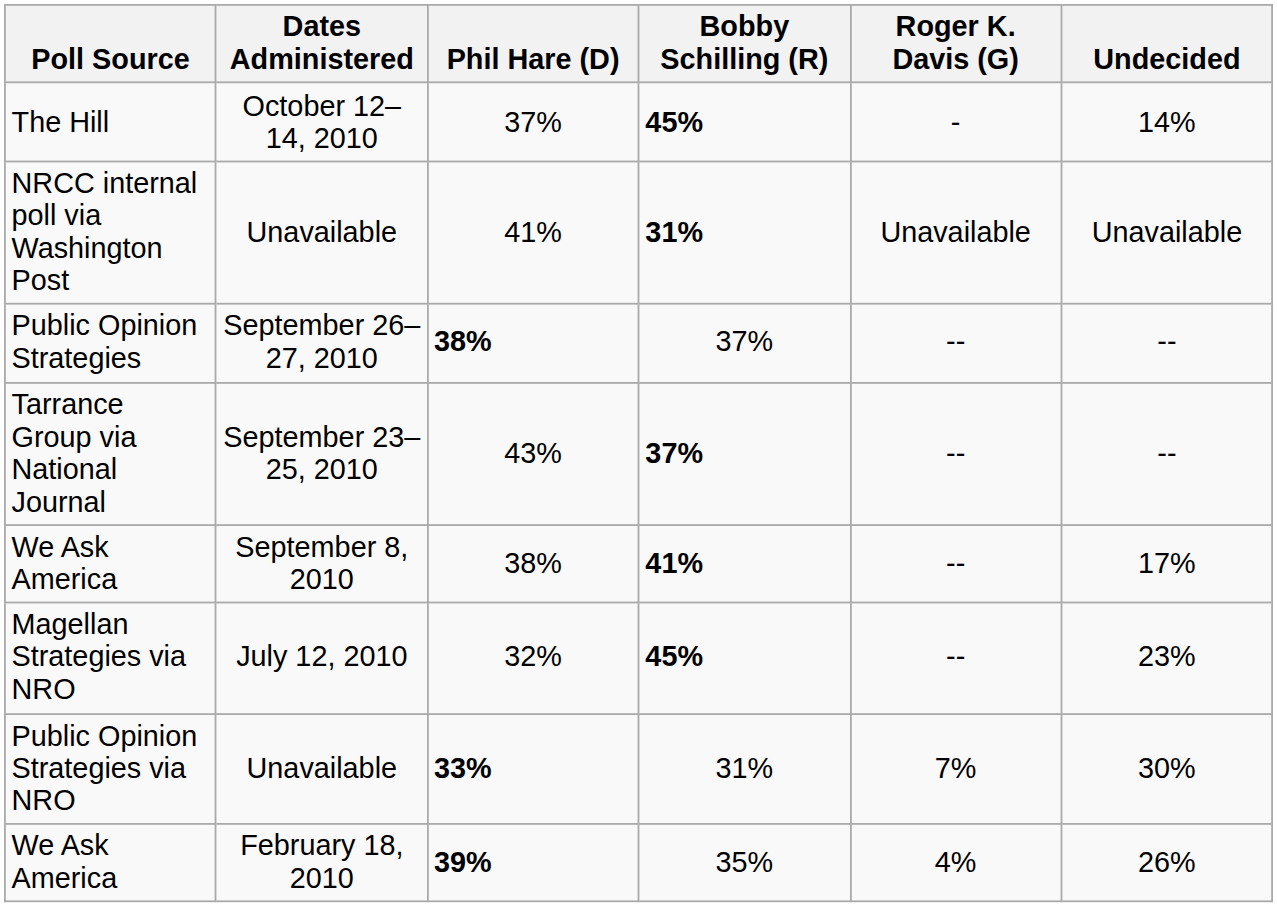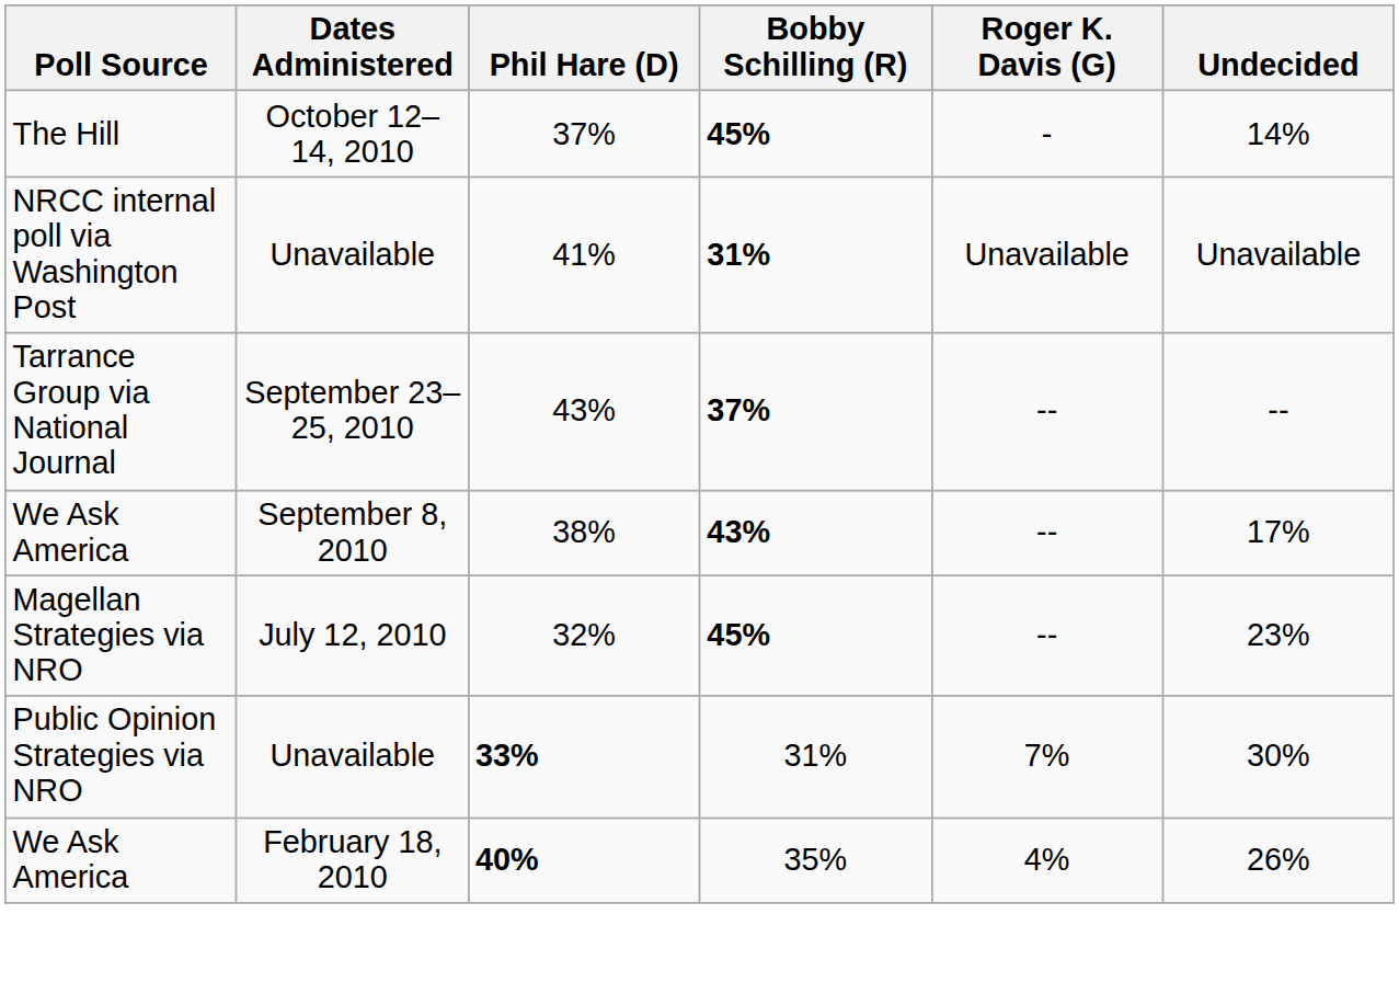- row: Public Opinion Strategies | September 26–27, 2010 | 38% | 37% | -- | --
We Ask America / September 8, 2010 | Bobby Schilling (R): 41% -> 43%
We Ask America / February 18, 2010 | Phil Hare (D): 39% -> 40%
